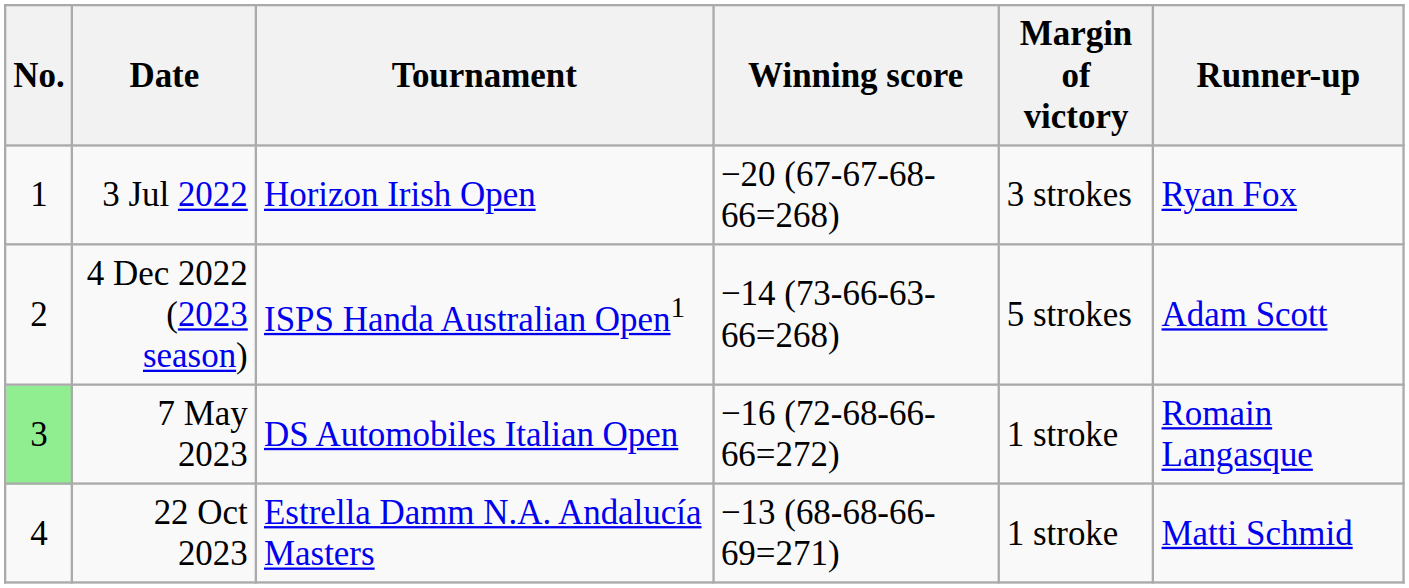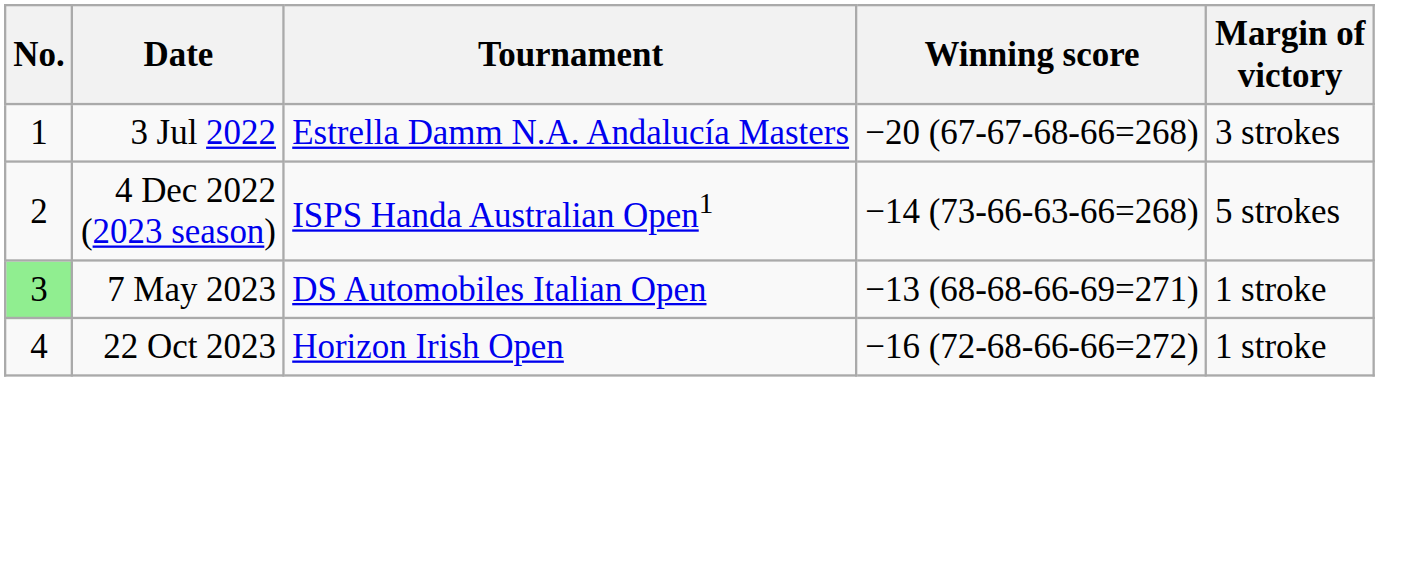- column: Runner-up | Ryan Fox | Adam Scott | Romain Langasque | Matti Schmid
3 Jul 2022 | Tournament: Horizon Irish Open -> Estrella Damm N.A. Andalucía Masters
7 May 2023 | Winning score: −16 (72-68-66-66=272) -> −13 (68-68-66-69=271)
22 Oct 2023 | Tournament: Estrella Damm N.A. Andalucía Masters -> Horizon Irish Open
22 Oct 2023 | Winning score: −13 (68-68-66-69=271) -> −16 (72-68-66-66=272)
